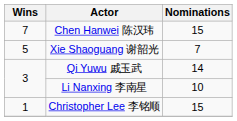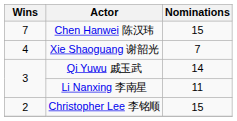Xie Shaoguang 谢韶光 | Wins: 5 -> 4
Li Nanxing 李南星 | Nominations: 10 -> 11
Christopher Lee 李铭顺 | Wins: 1 -> 2
